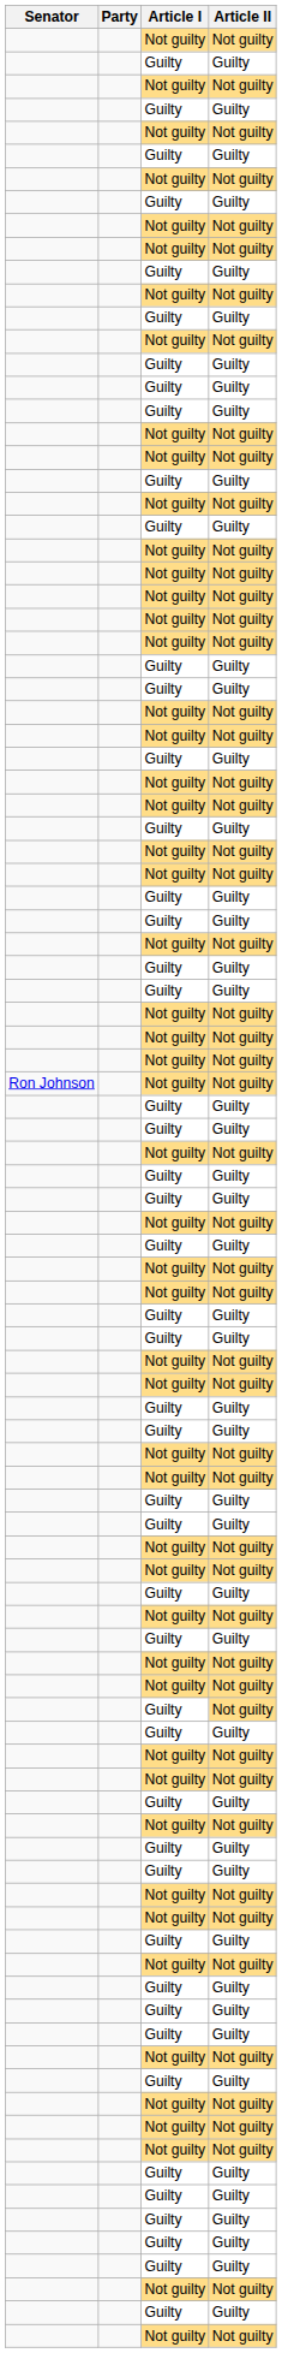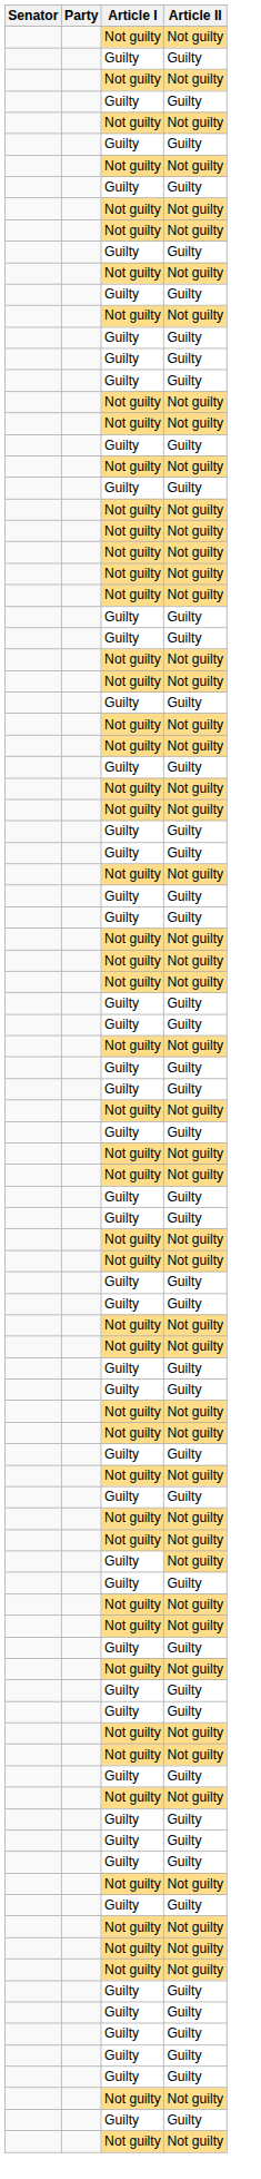- row: Ron Johnson | Not guilty | Not guilty
